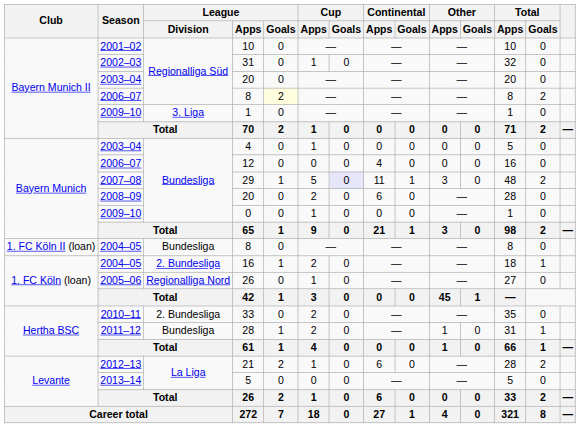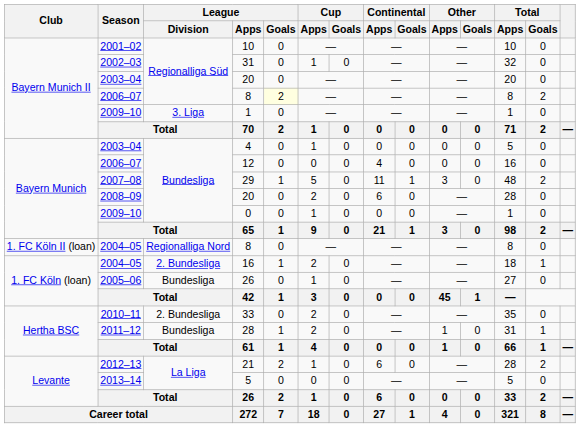29 | Cup / Goals: lavender background -> no background
2004–05 / 8 | League / Division: Bundesliga -> Regionalliga Nord
2005–06 / 26 | League / Division: Regionalliga Nord -> Bundesliga
